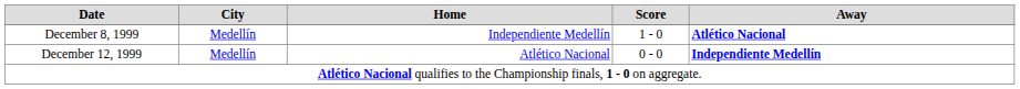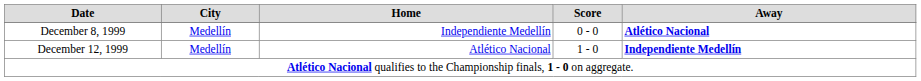December 8, 1999 | Score: 1 - 0 -> 0 - 0
December 12, 1999 | Score: 0 - 0 -> 1 - 0
